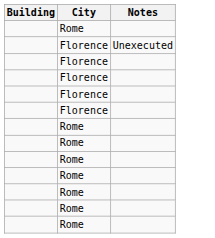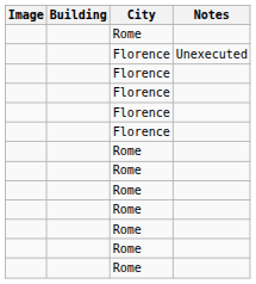+ column: Image
